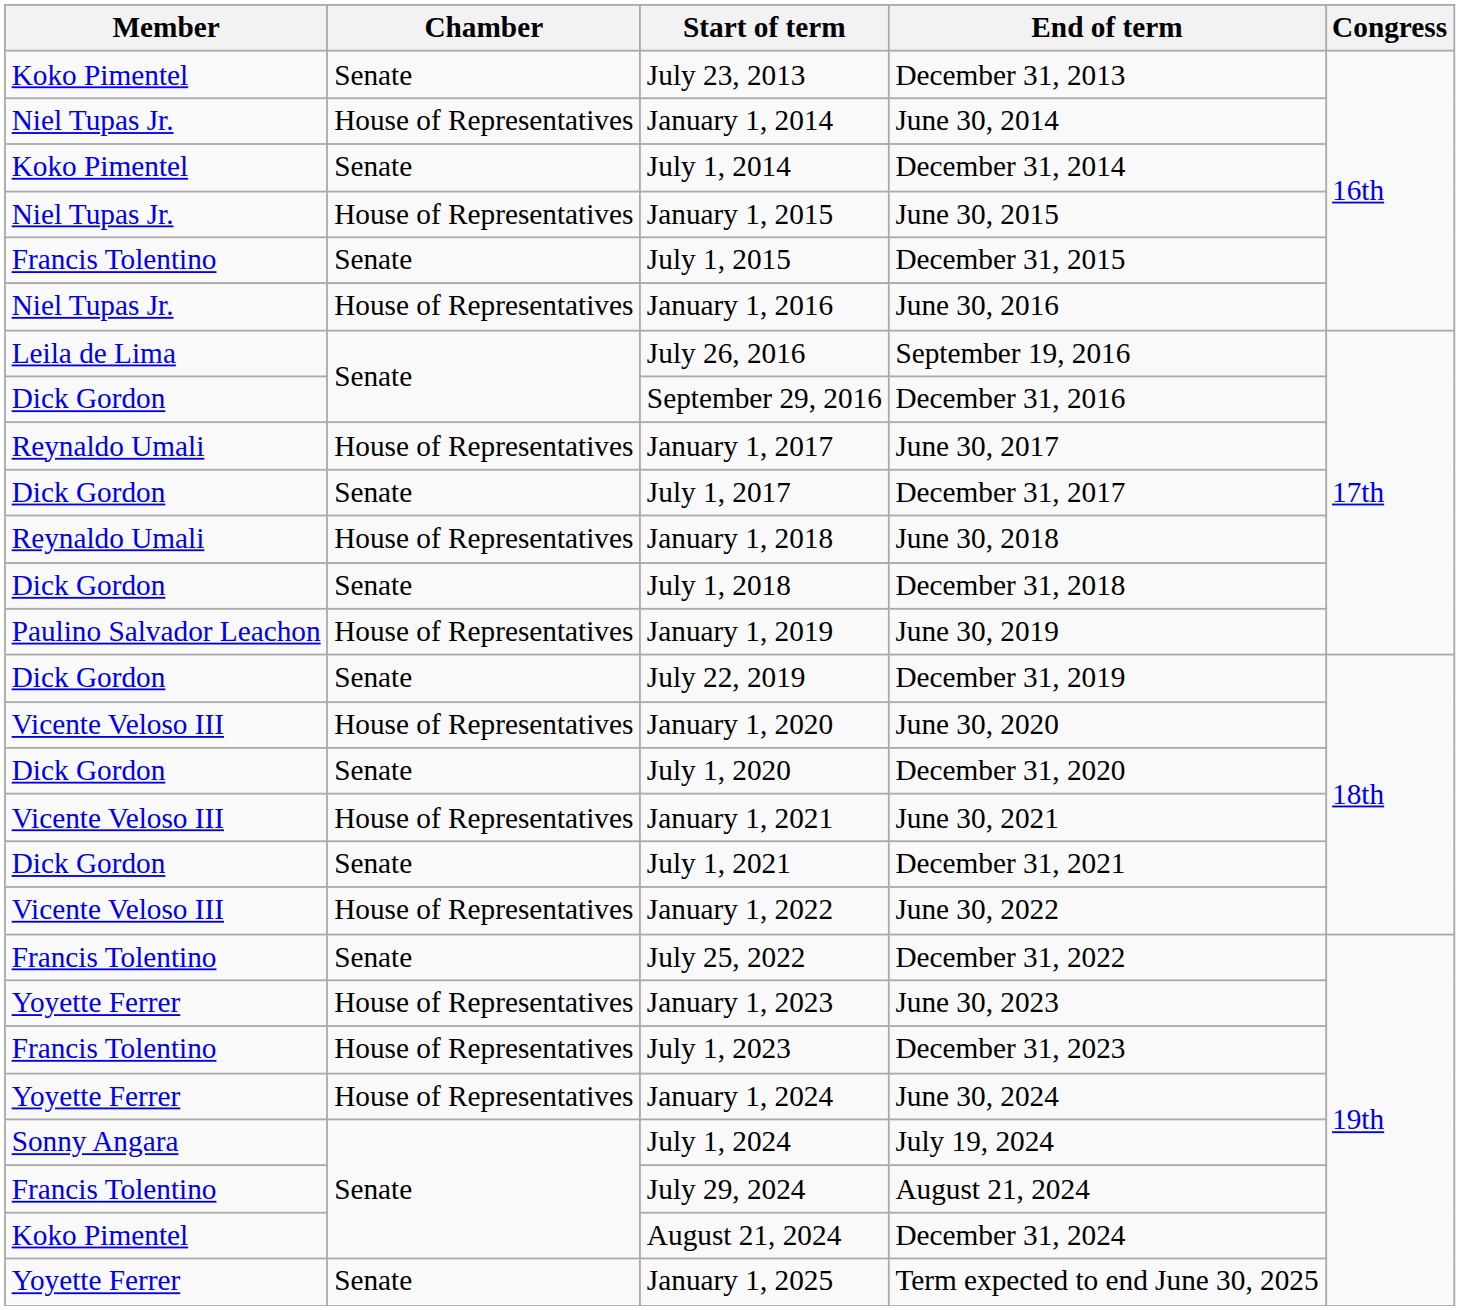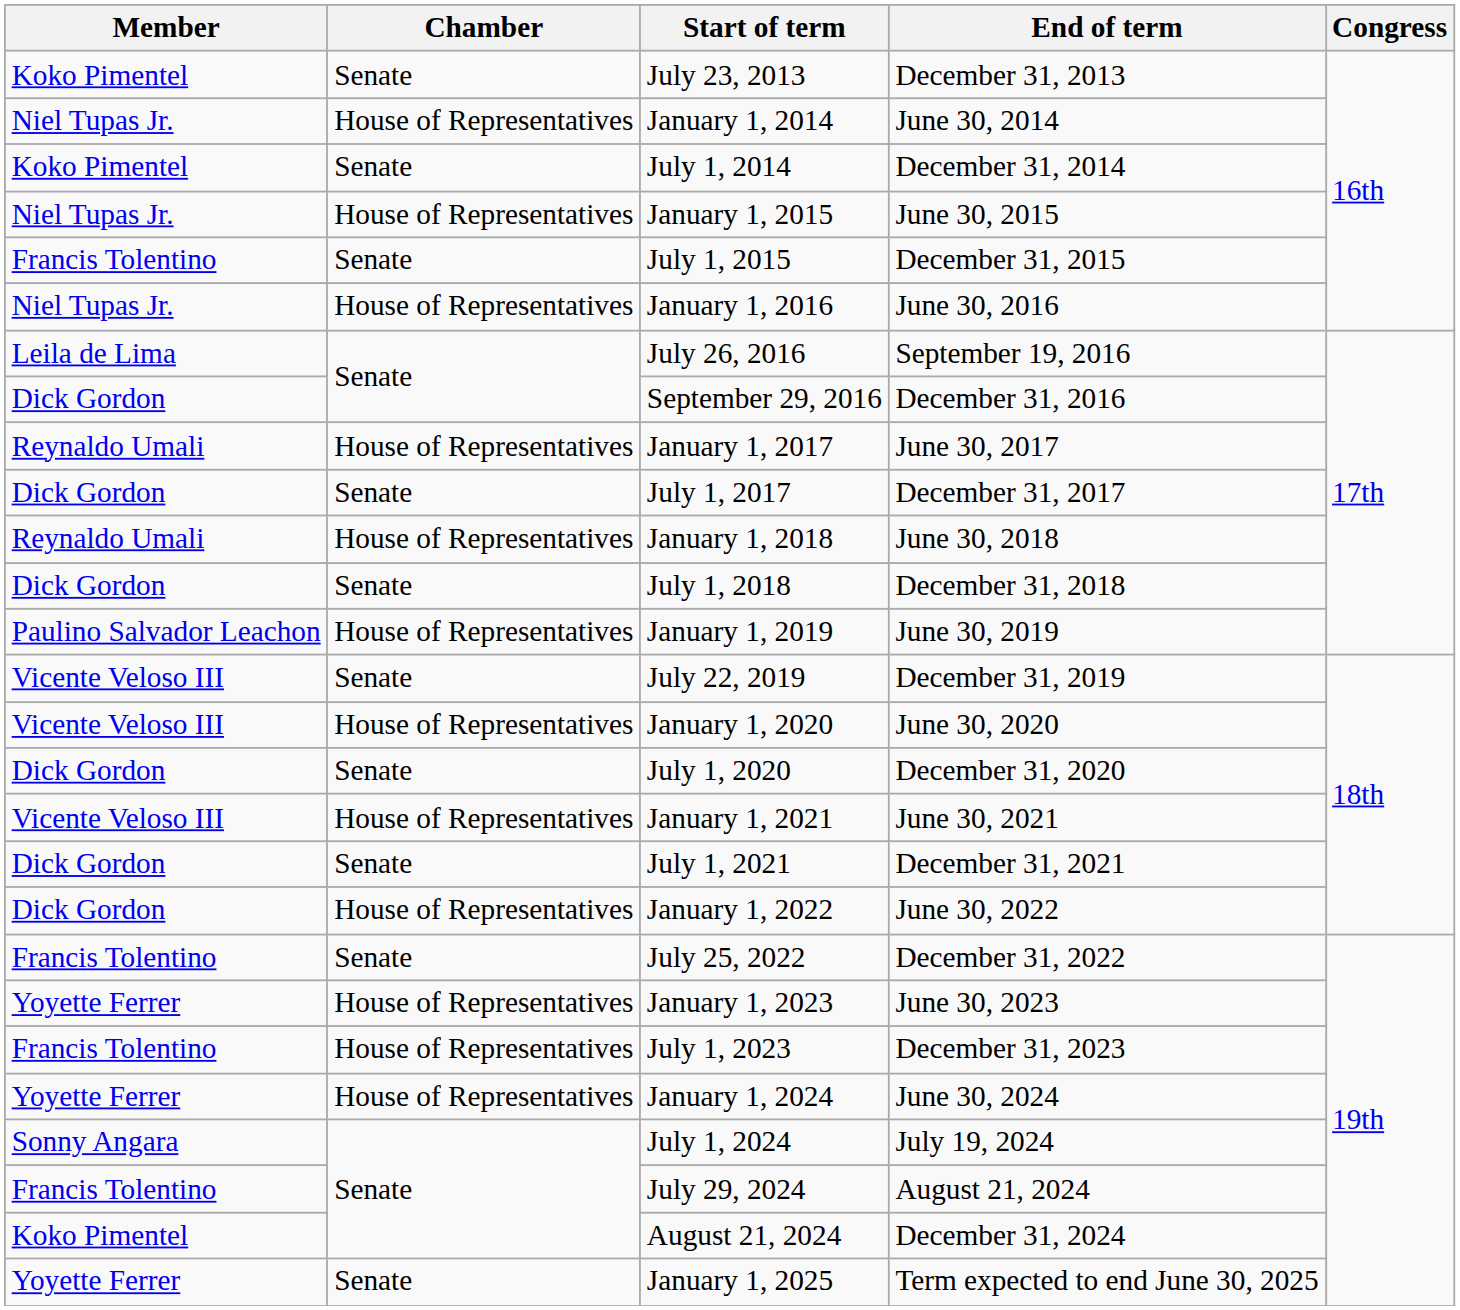July 22, 2019 | Member: Dick Gordon -> Vicente Veloso III
January 1, 2022 | Member: Vicente Veloso III -> Dick Gordon
